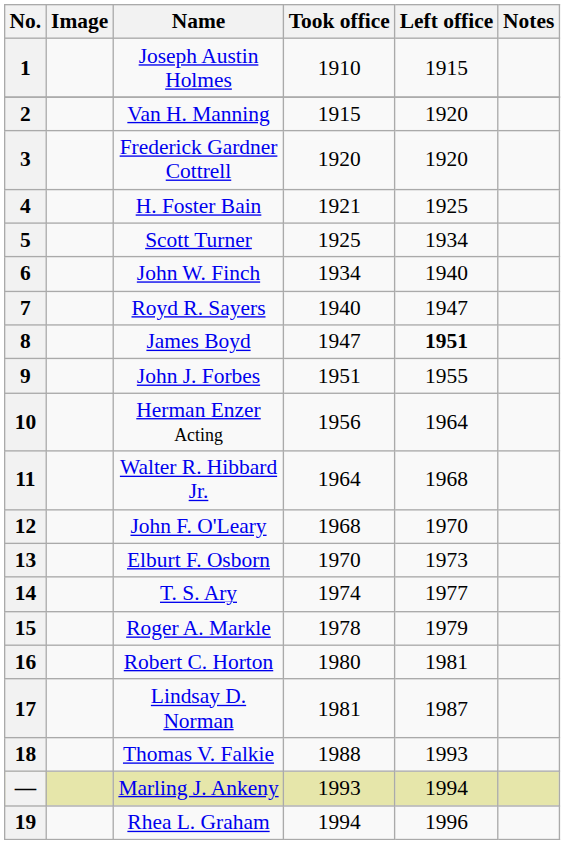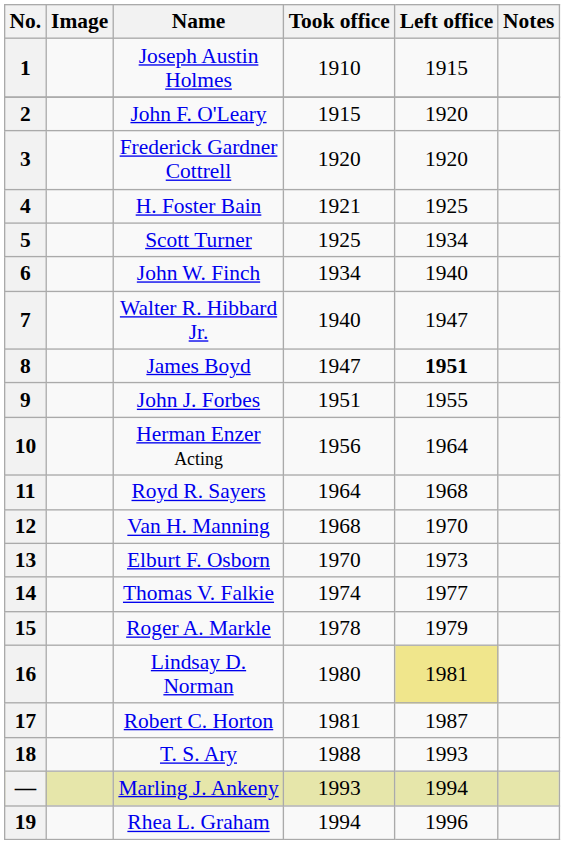2 | Name: Van H. Manning -> John F. O'Leary
7 | Name: Royd R. Sayers -> Walter R. Hibbard Jr.
11 | Name: Walter R. Hibbard Jr. -> Royd R. Sayers
12 | Name: John F. O'Leary -> Van H. Manning
14 | Name: T. S. Ary -> Thomas V. Falkie
16 | Name: Robert C. Horton -> Lindsay D. Norman
16 | Left office: no background -> khaki background
17 | Name: Lindsay D. Norman -> Robert C. Horton
18 | Name: Thomas V. Falkie -> T. S. Ary
